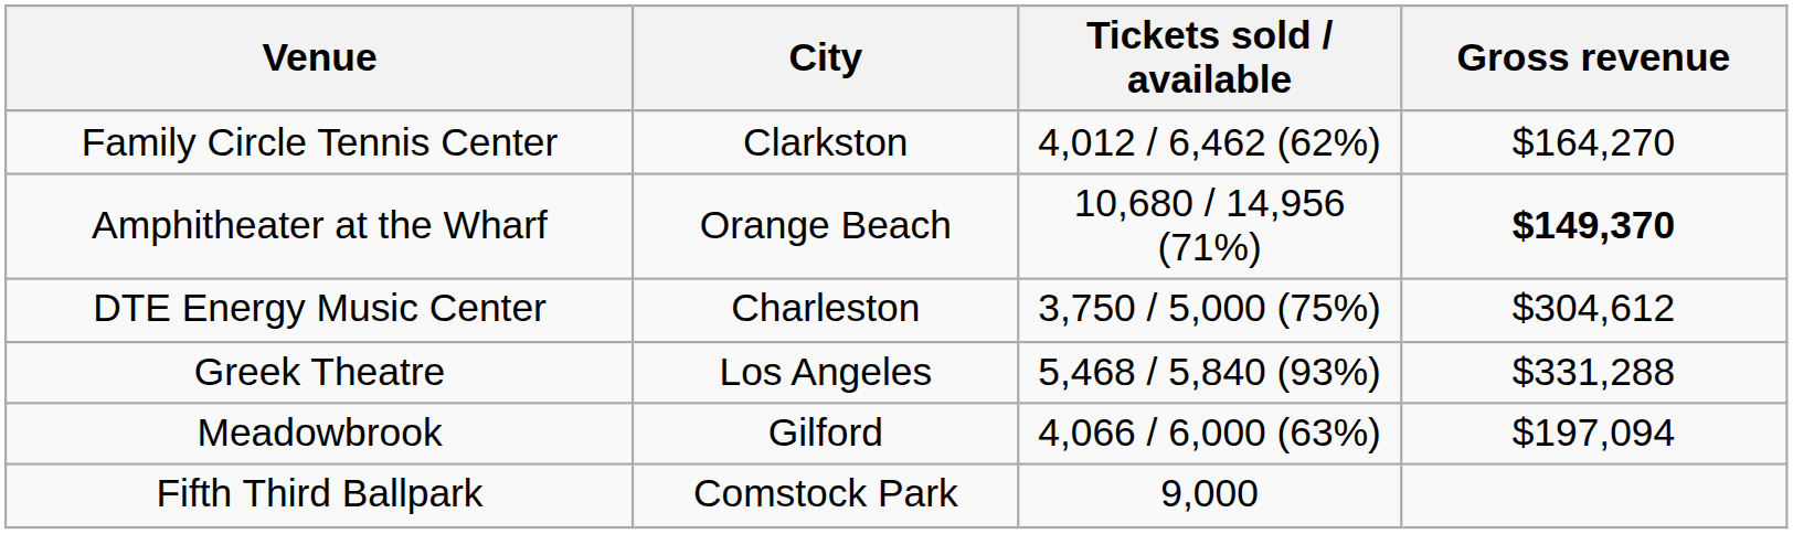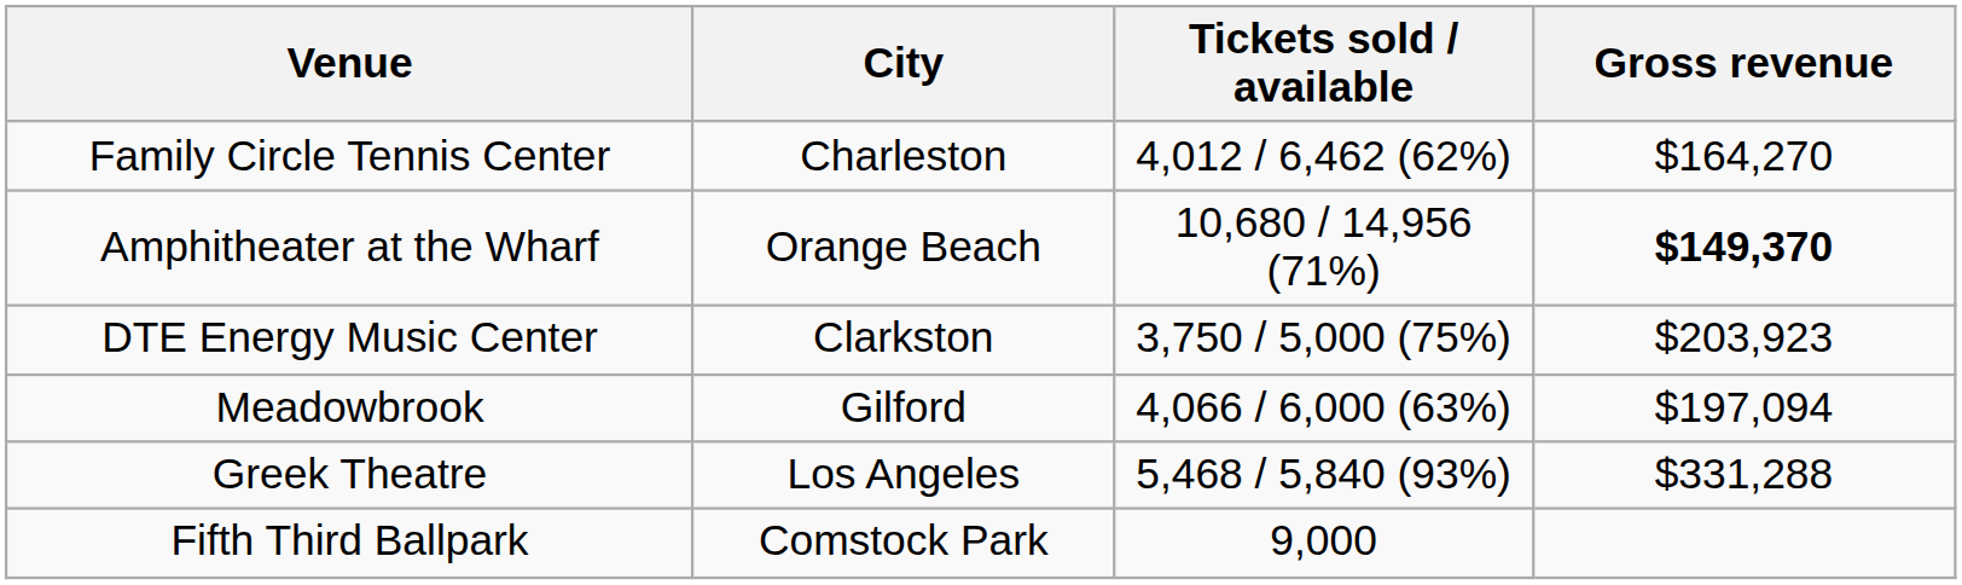Family Circle Tennis Center | City: Clarkston -> Charleston
DTE Energy Music Center | City: Charleston -> Clarkston
DTE Energy Music Center | Gross revenue: $304,612 -> $203,923
rows swapped: Greek Theatre <-> Meadowbrook
